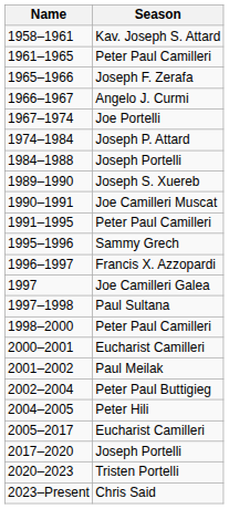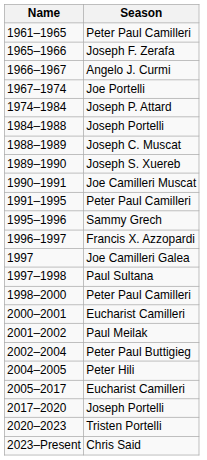- row: 1958–1961 | Kav. Joseph S. Attard
+ row: 1988–1989 | Joseph C. Muscat
